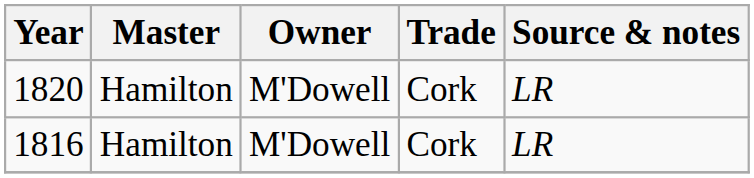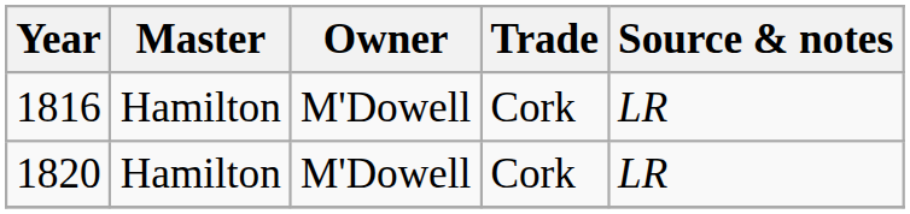rows swapped: 1816 <-> 1820
